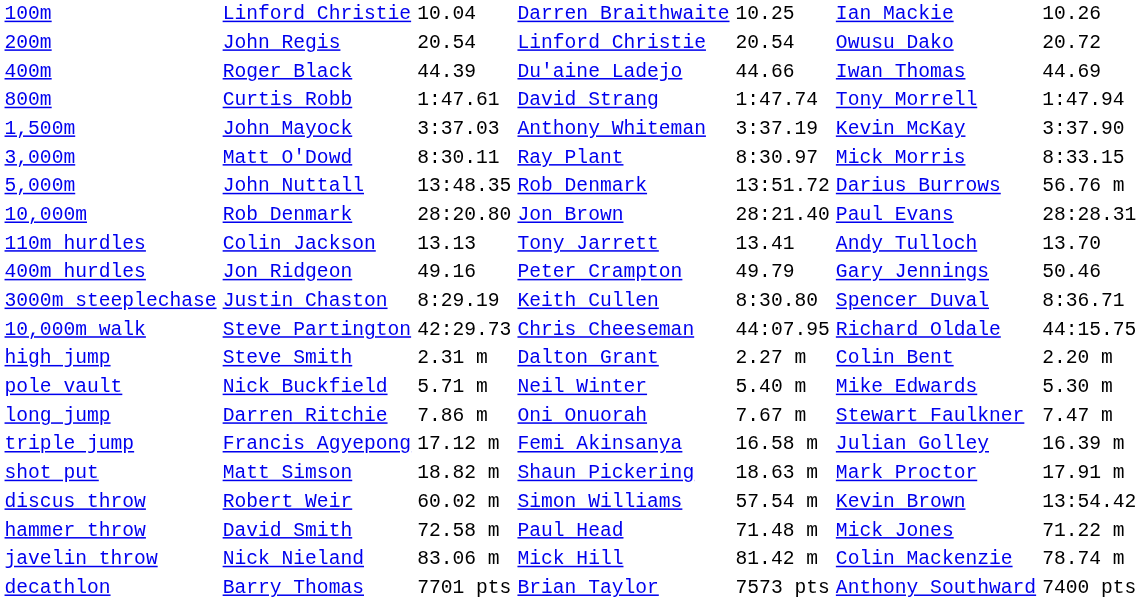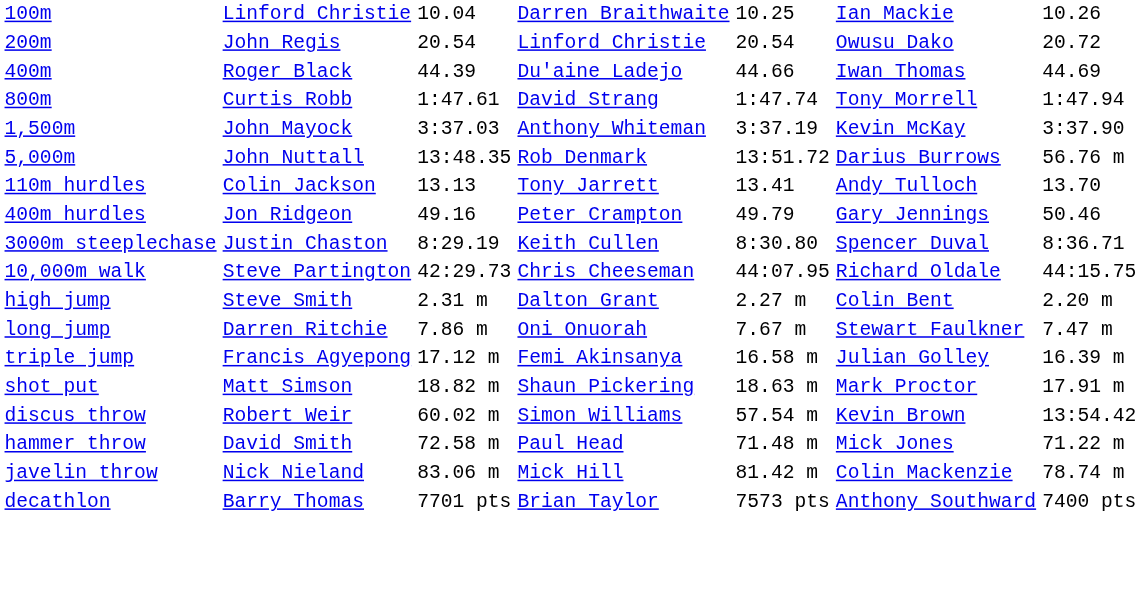- row: 3,000m | Matt O'Dowd | 8:30.11 | Ray Plant | 8:30.97 | Mick Morris | 8:33.15
- row: 10,000m | Rob Denmark | 28:20.80 | Jon Brown | 28:21.40 | Paul Evans | 28:28.31
- row: pole vault | Nick Buckfield | 5.71 m | Neil Winter | 5.40 m | Mike Edwards | 5.30 m
